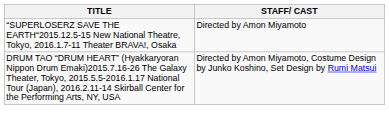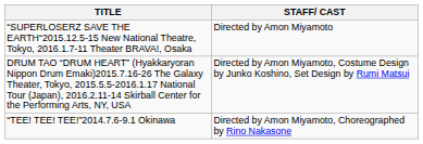+ row: “TEE! TEE! TEE!”2014.7.6-9.1 Okinawa | Directed by Amon Miyamoto, Choreographed by Rino Nakasone
